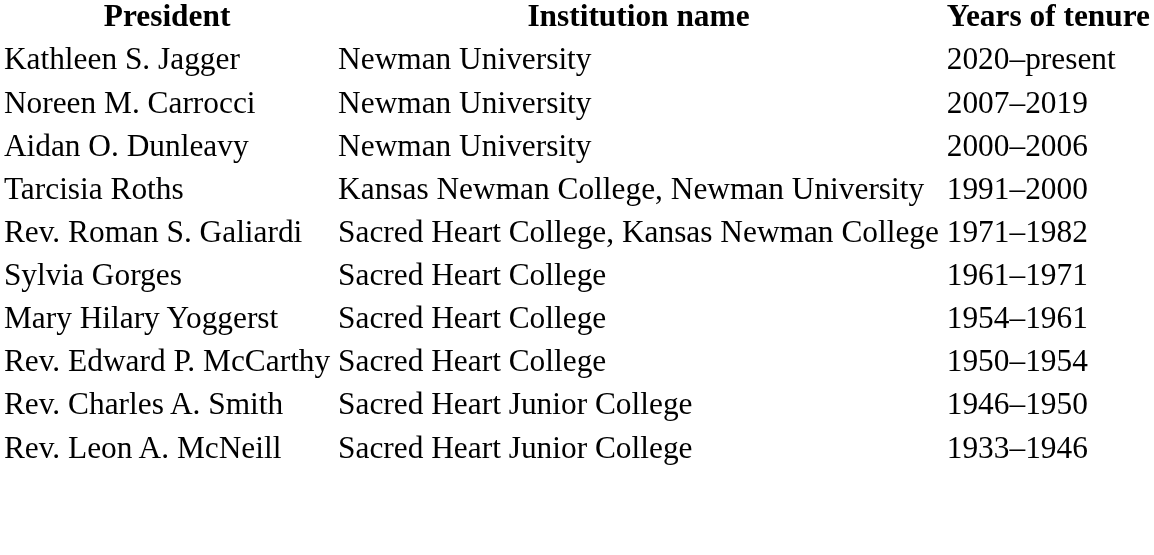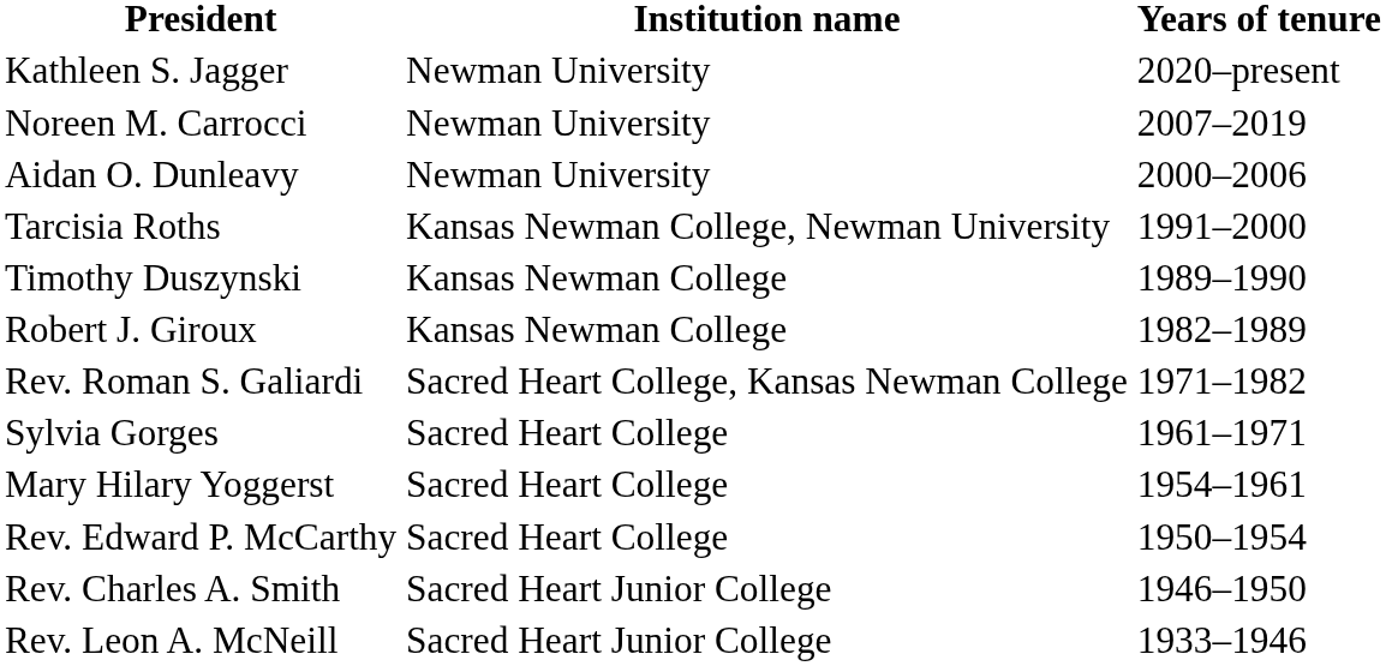+ row: Timothy Duszynski | Kansas Newman College | 1989–1990
+ row: Robert J. Giroux | Kansas Newman College | 1982–1989
